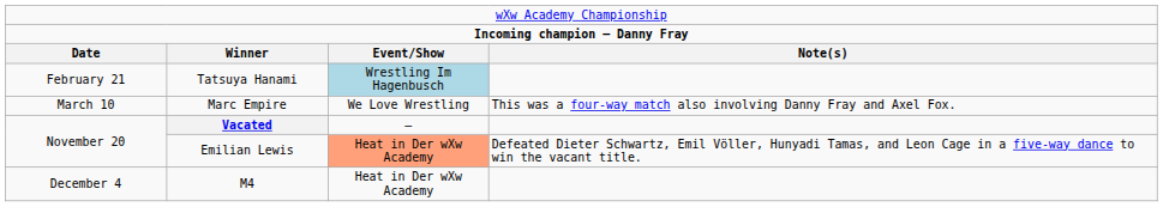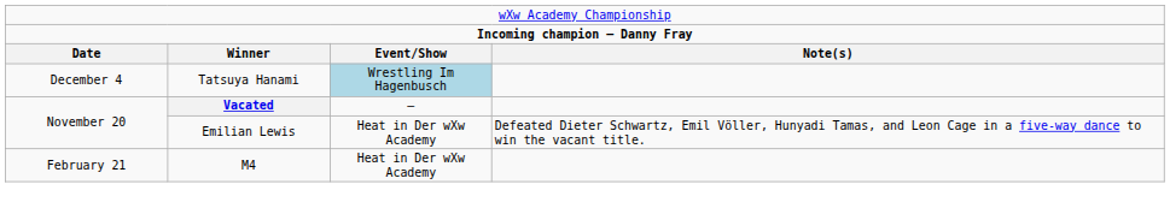Tatsuya Hanami | column 1: February 21 -> December 4
- row: March 10 | Marc Empire | We Love Wrestling | This was a four-way match also involving Danny Fray and Axel Fox.
Emilian Lewis | column 3: lightsalmon background -> no background
M4 | column 1: December 4 -> February 21
